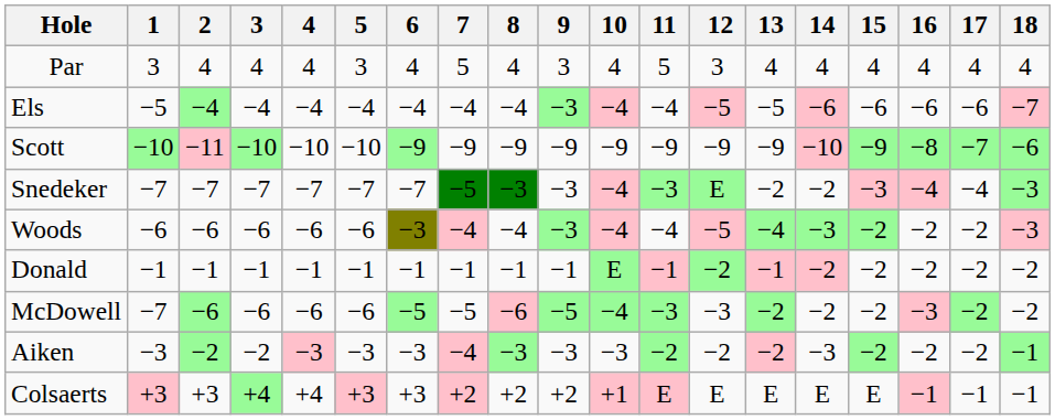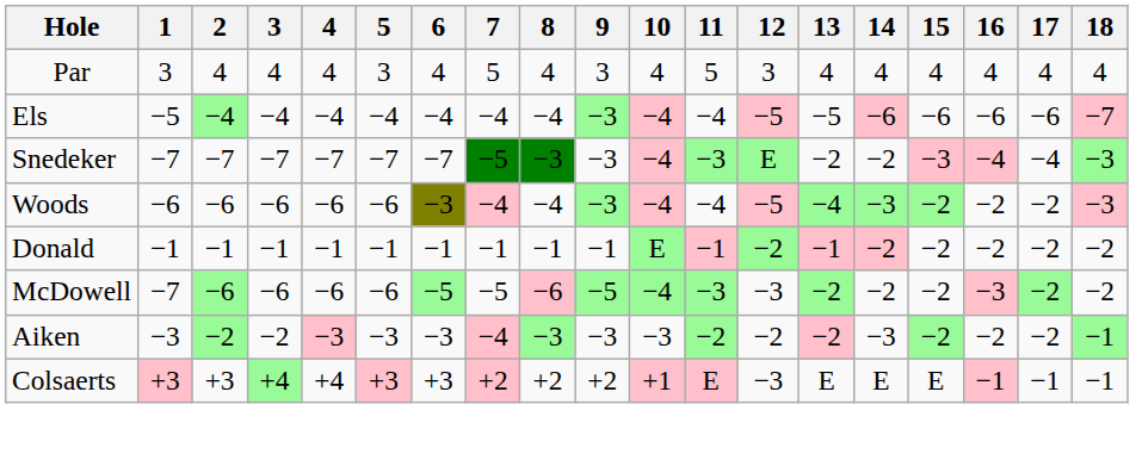- row: Scott | −10 | −11 | −10 | −10 | −10 | −9 | −9 | −9 | −9 | −9 | −9 | −9 | −9 | −10 | −9 | −8 | −7 | −6
Colsaerts | 12: E -> −3
